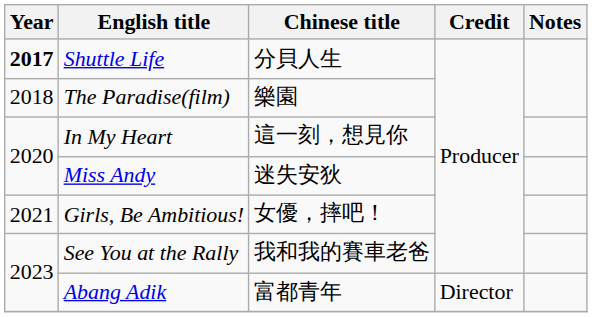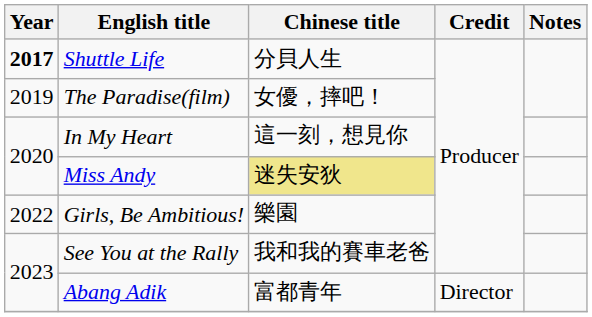The Paradise(film) | Year: 2018 -> 2019
The Paradise(film) | Chinese title: 樂園 -> 女優，摔吧！
Miss Andy | Chinese title: no background -> khaki background
Girls, Be Ambitious! | Year: 2021 -> 2022
Girls, Be Ambitious! | Chinese title: 女優，摔吧！ -> 樂園
